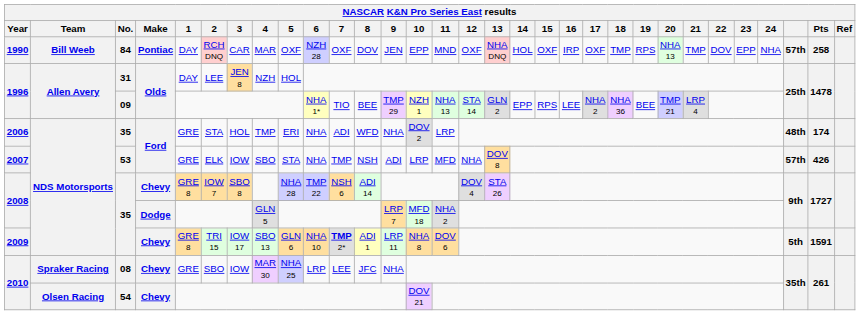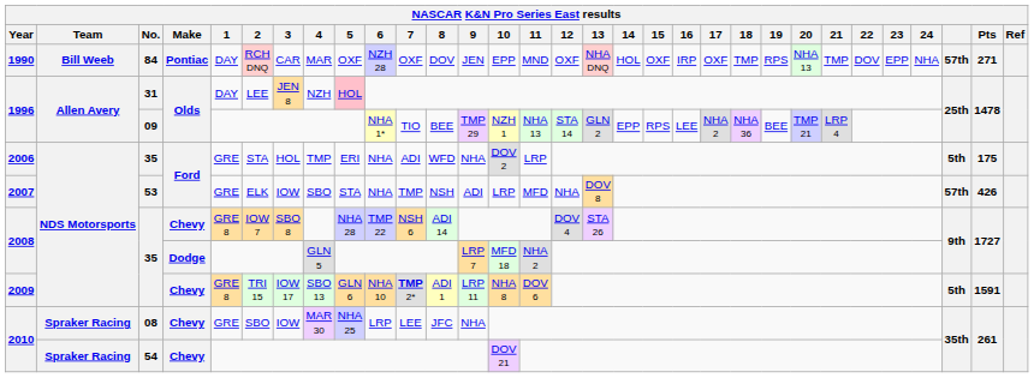1990 | Pts: 258 -> 271
1996 / 31 | 5: no background -> pink background
2006 | column 29: 48th -> 5th
2006 | Pts: 174 -> 175
2010 / 54 | Team: Olsen Racing -> Spraker Racing
